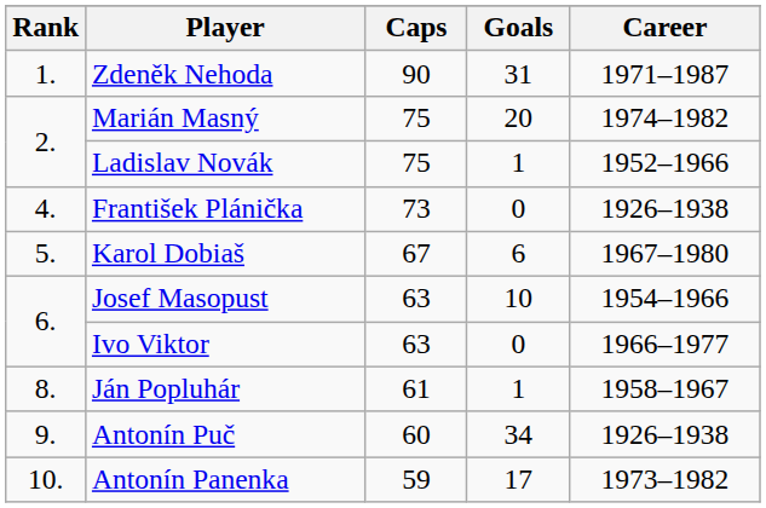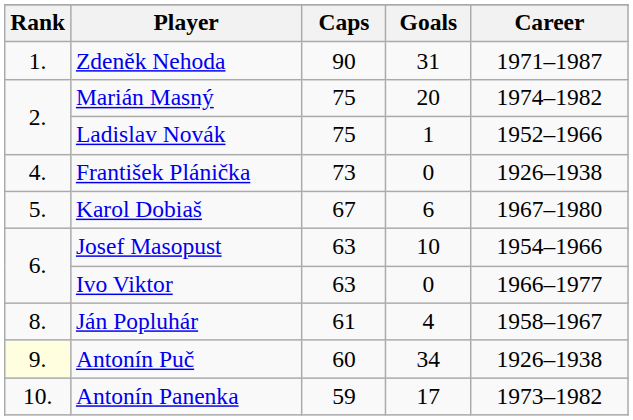Ján Popluhár | Goals: 1 -> 4
Antonín Puč | Rank: no background -> lightyellow background
